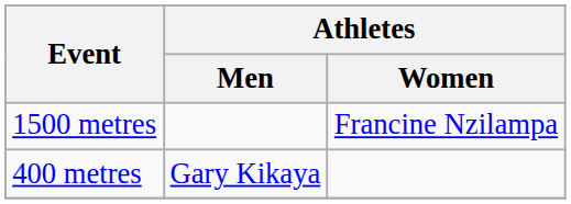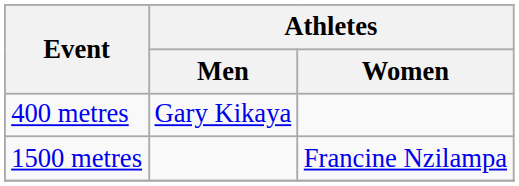rows swapped: 400 metres <-> 1500 metres
